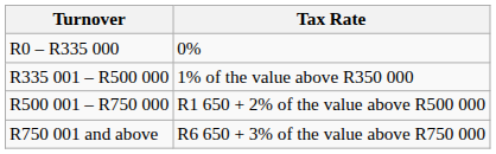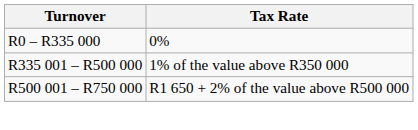- row: R750 001 and above | R6 650 + 3% of the value above R750 000
